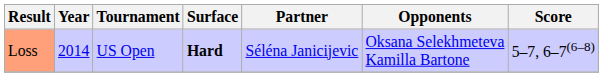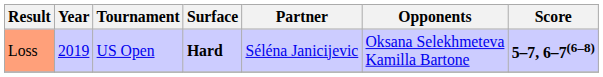Loss | Year: 2014 -> 2019
Loss | Score: normal -> bold
